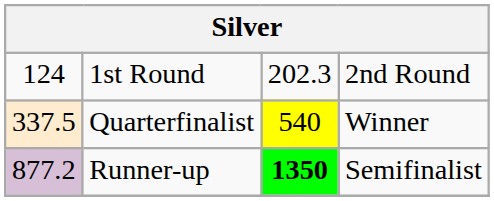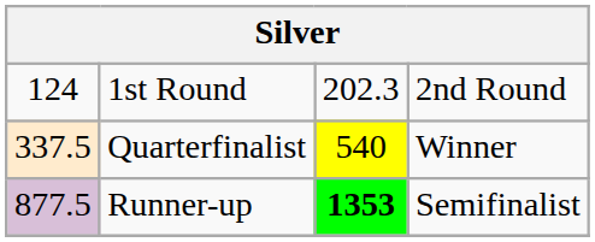Runner-up | column 1: 877.2 -> 877.5
Runner-up | column 3: 1350 -> 1353
